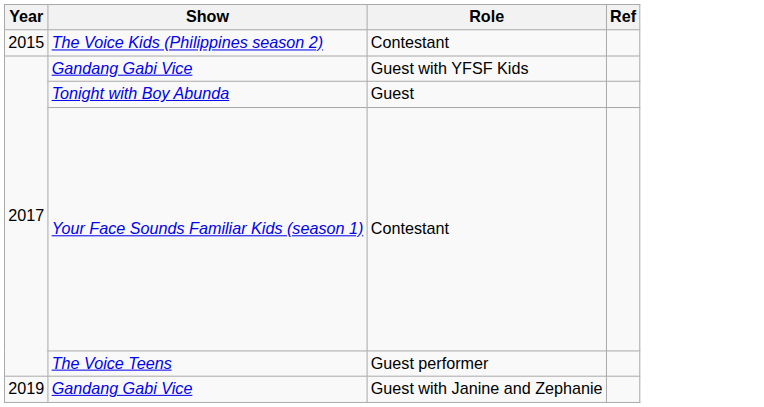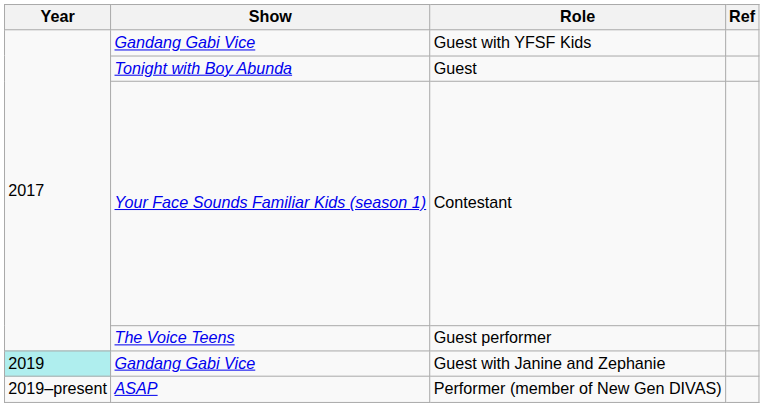- row: 2015 | The Voice Kids (Philippines season 2) | Contestant
Gandang Gabi Vice / Guest with Janine and Zephanie | Year: no background -> paleturquoise background
+ row: 2019–present | ASAP | Performer (member of New Gen DIVAS)
